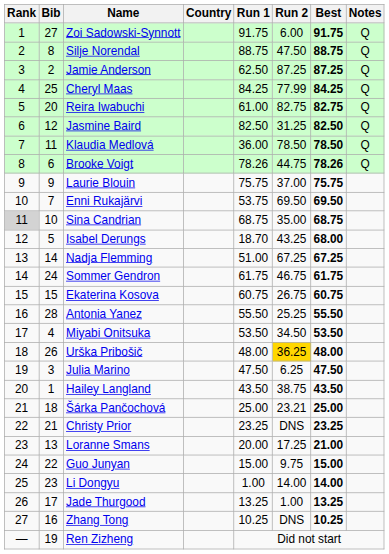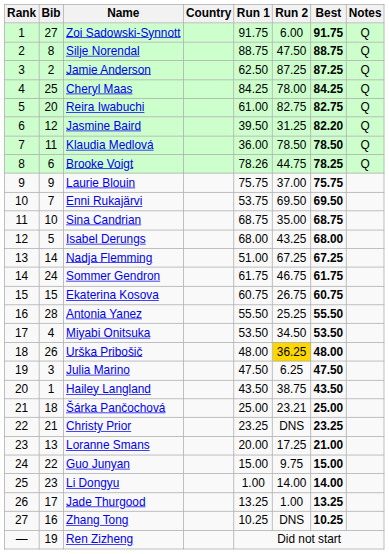Cheryl Maas | Run 2: 77.99 -> 78.00
Jasmine Baird | Run 1: 82.50 -> 39.50
Jasmine Baird | Best: 82.50 -> 82.20
Brooke Voigt | Best: 78.26 -> 78.25
Sina Candrian | Rank: lightgrey background -> no background
Isabel Derungs | Run 1: 18.70 -> 68.00
